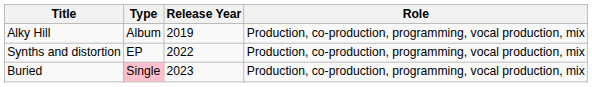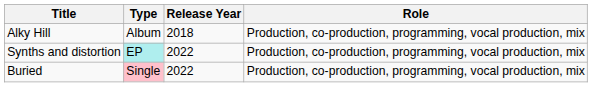Alky Hill | Release Year: 2019 -> 2018
Synths and distortion | Type: no background -> paleturquoise background
Buried | Release Year: 2023 -> 2022
